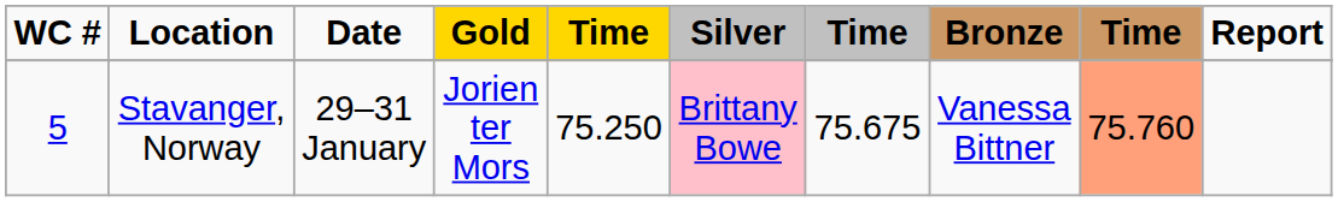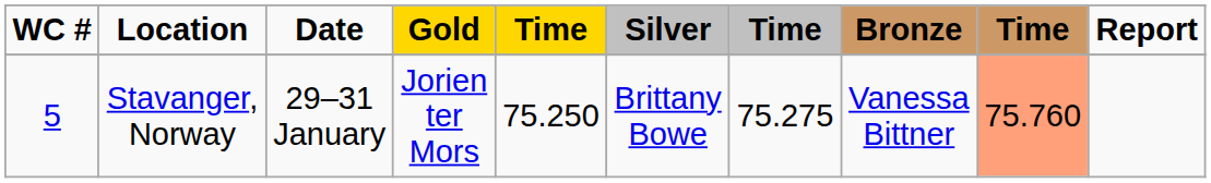Stavanger, Norway | Silver: pink background -> no background
Stavanger, Norway | column 7: 75.675 -> 75.275
